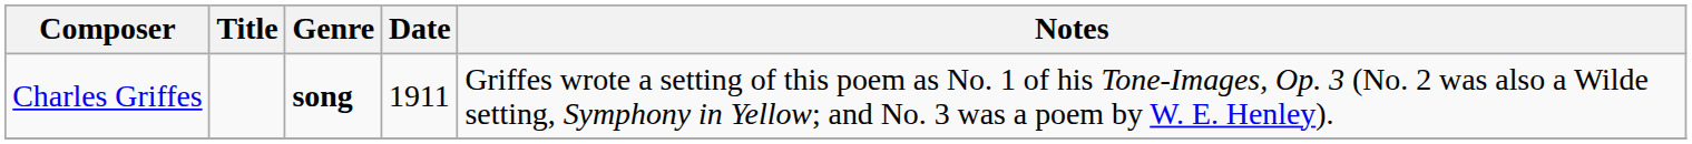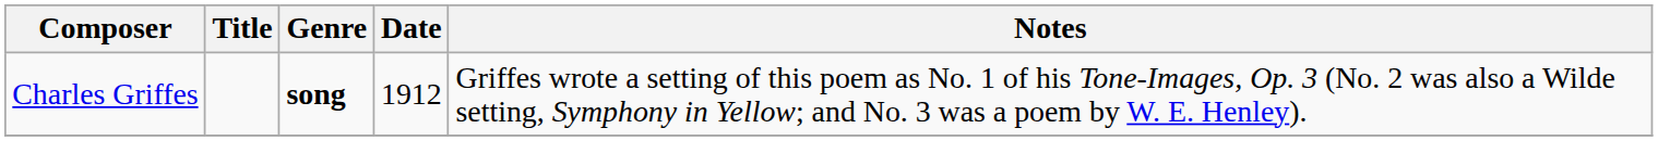Charles Griffes | Date: 1911 -> 1912
